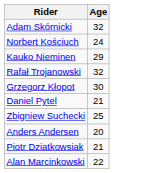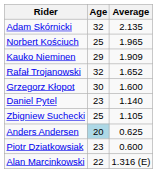+ column: Average | 2.135 | 1.965 | 1.909 | 1.652 | 1.600 | 1.140 | 1.105 | 0.625 | 0.600 | 1.316 (E)
Norbert Kościuch | Age: 24 -> 25
Daniel Pytel | Age: 21 -> 23
Anders Andersen | Age: no background -> lightblue background
Piotr Dziatkowsiak | Age: 21 -> 23
